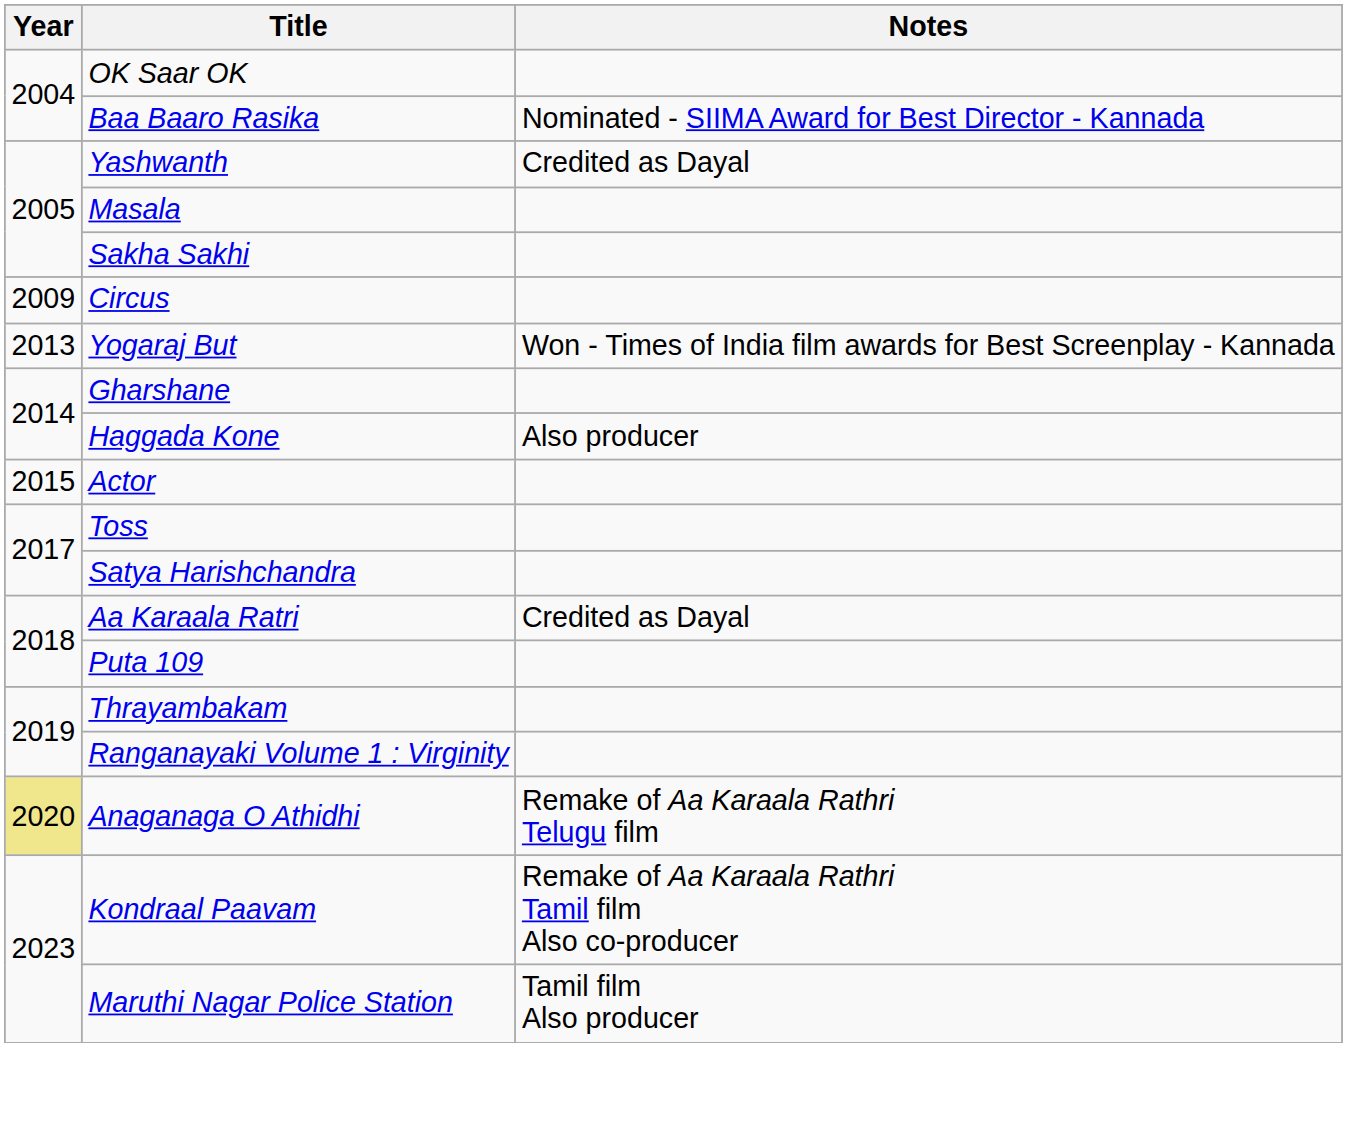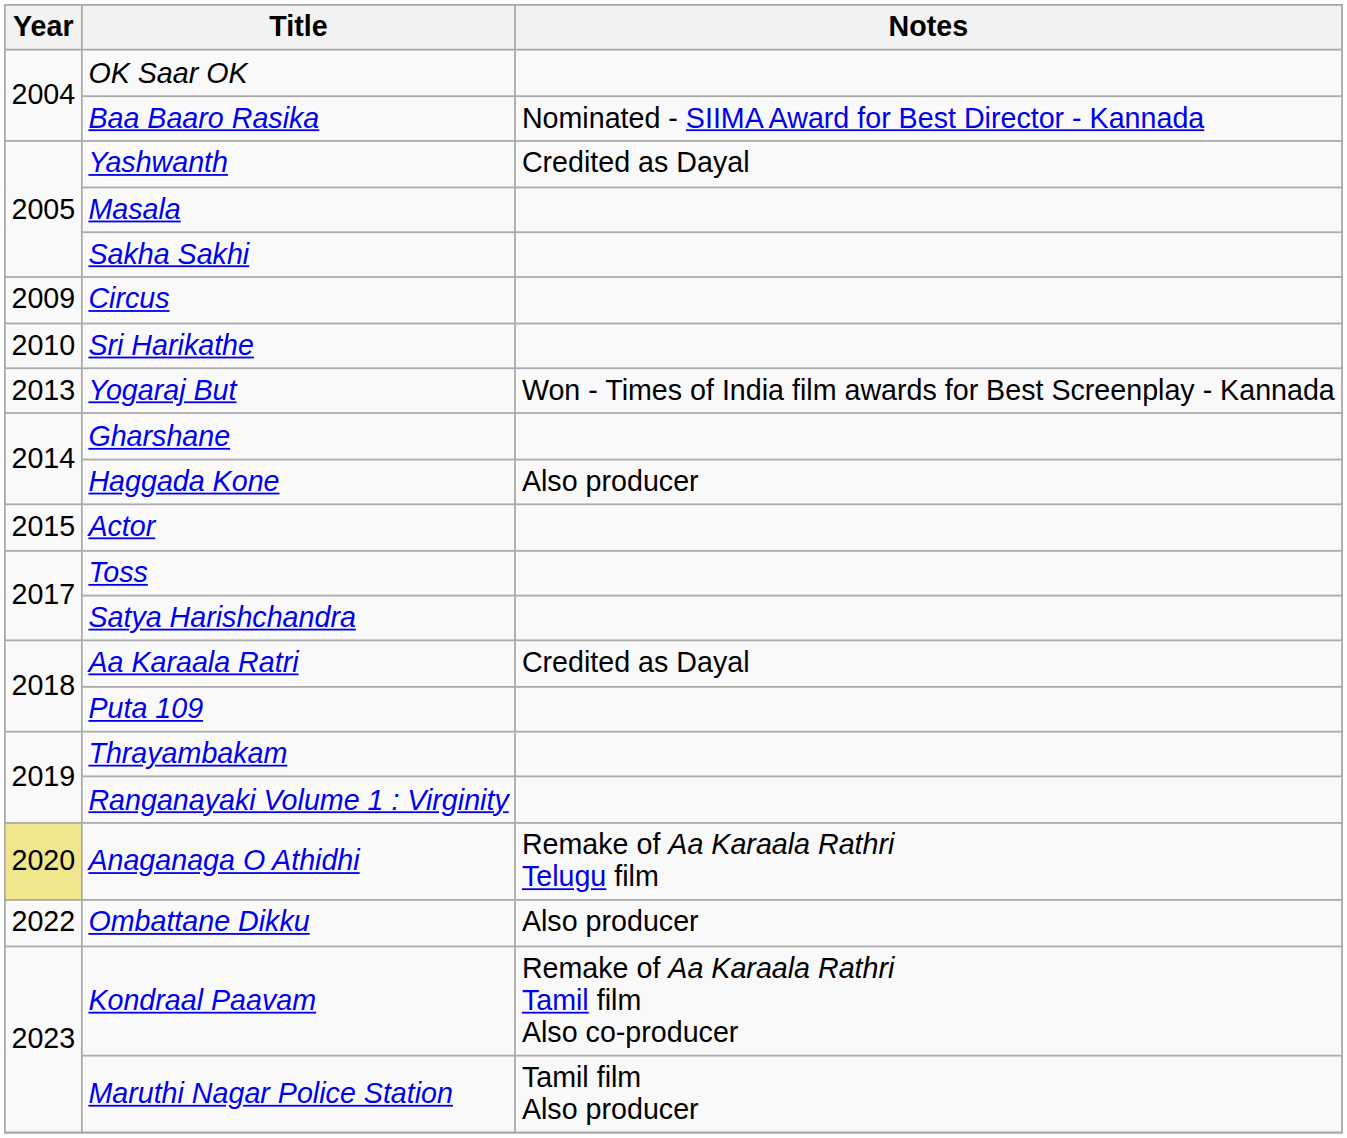+ row: 2010 | Sri Harikathe
+ row: 2022 | Ombattane Dikku | Also producer
